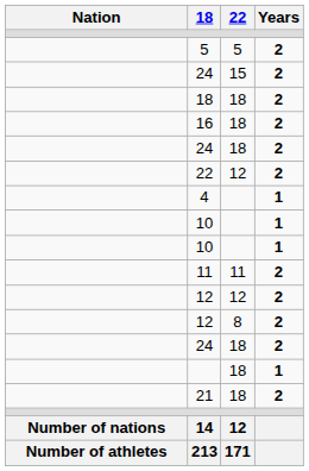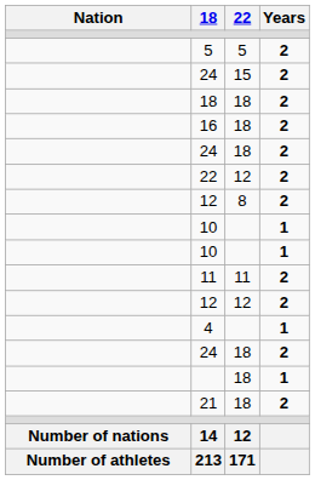rows swapped: 12 / 8 <-> 4
